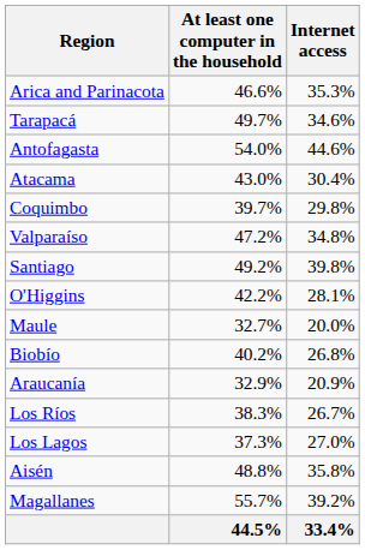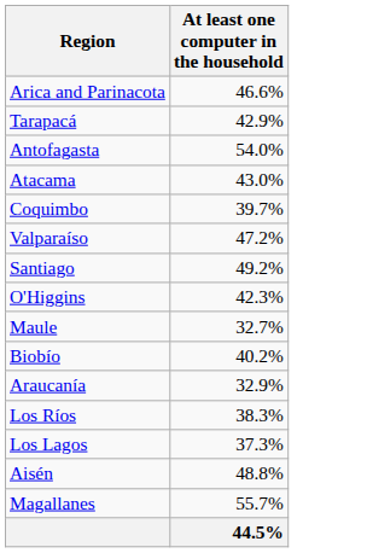- column: Internet access | 35.3% | 34.6% | 44.6% | 30.4% | 29.8% | 34.8% | 39.8% | 28.1% | 20.0% | 26.8% | 20.9% | 26.7% | 27.0% | 35.8% | 39.2% | 33.4%
Tarapacá | At least one computer in the household: 49.7% -> 42.9%
O'Higgins | At least one computer in the household: 42.2% -> 42.3%
